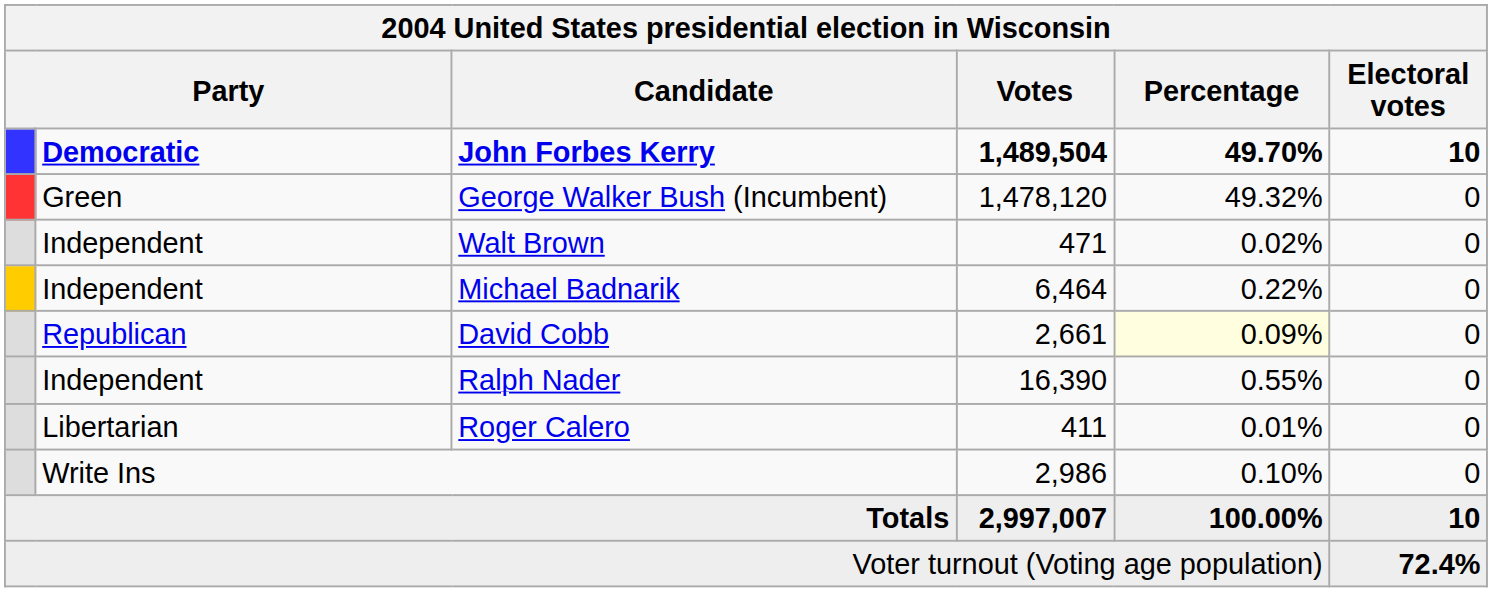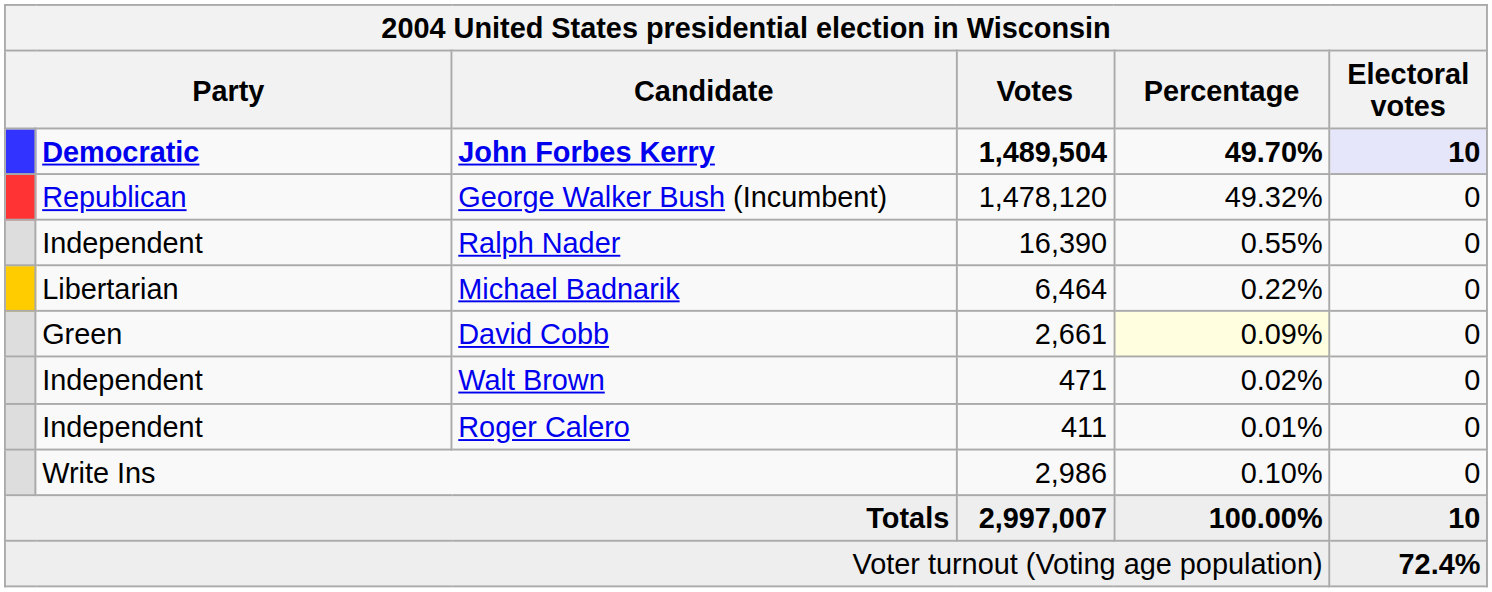John Forbes Kerry | Electoral votes: no background -> lavender background
George Walker Bush (Incumbent) | column 2: Green -> Republican
rows swapped: Ralph Nader <-> Walt Brown
Michael Badnarik | column 2: Independent -> Libertarian
David Cobb | column 2: Republican -> Green
Roger Calero | column 2: Libertarian -> Independent
